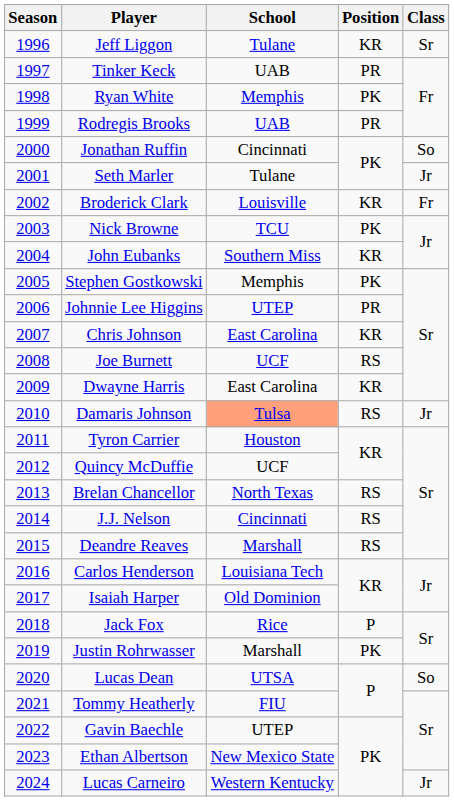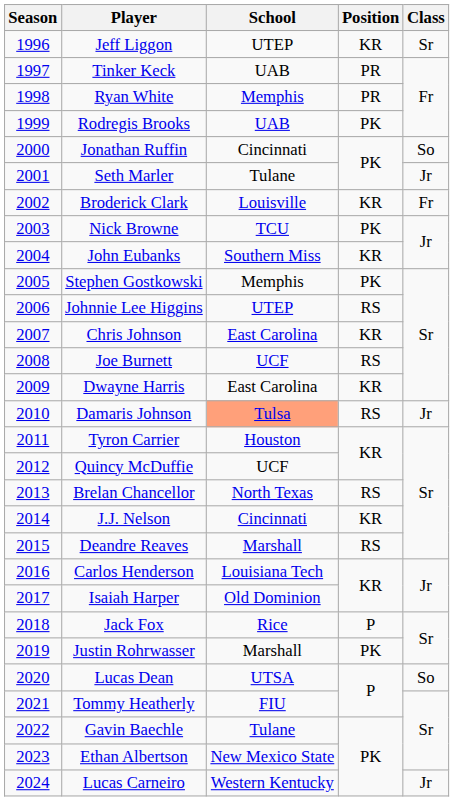Jeff Liggon | School: Tulane -> UTEP
Ryan White | Position: PK -> PR
Rodregis Brooks | Position: PR -> PK
Johnnie Lee Higgins | Position: PR -> RS
J.J. Nelson | Position: RS -> KR
Gavin Baechle | School: UTEP -> Tulane
